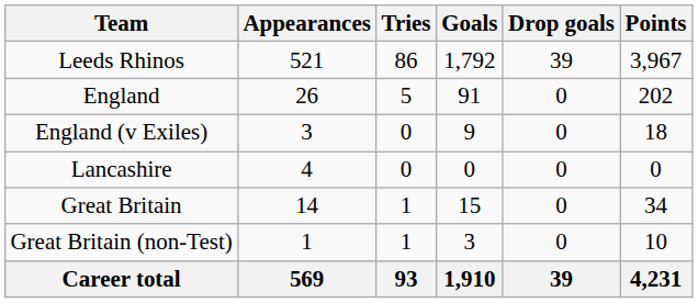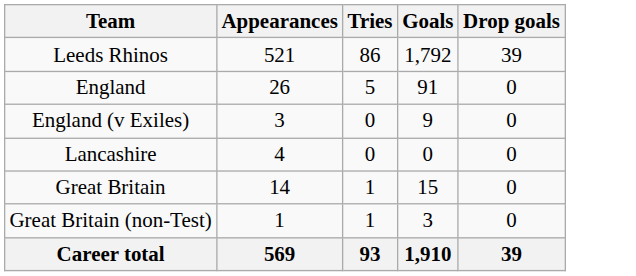- column: Points | 3,967 | 202 | 18 | 0 | 34 | 10 | 4,231
